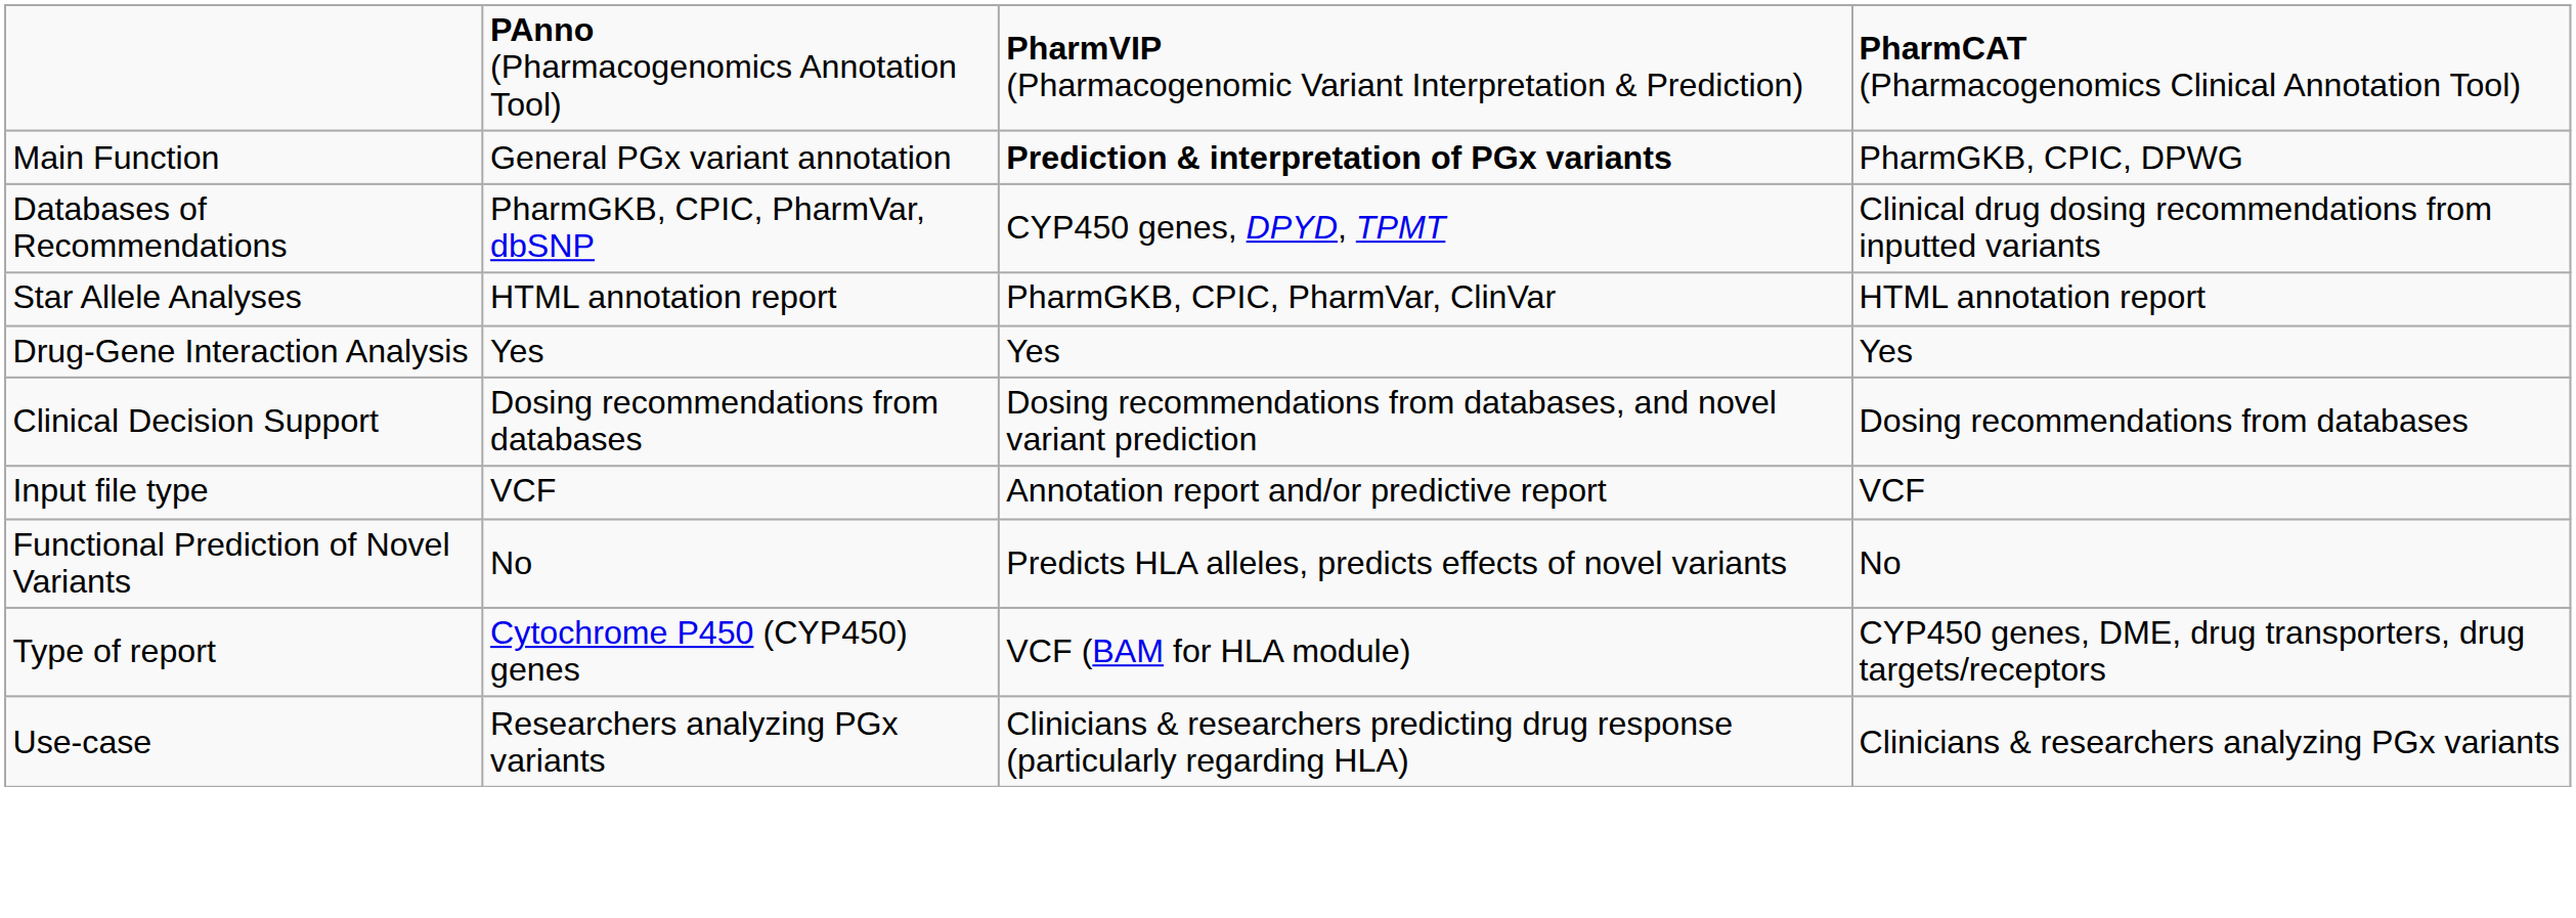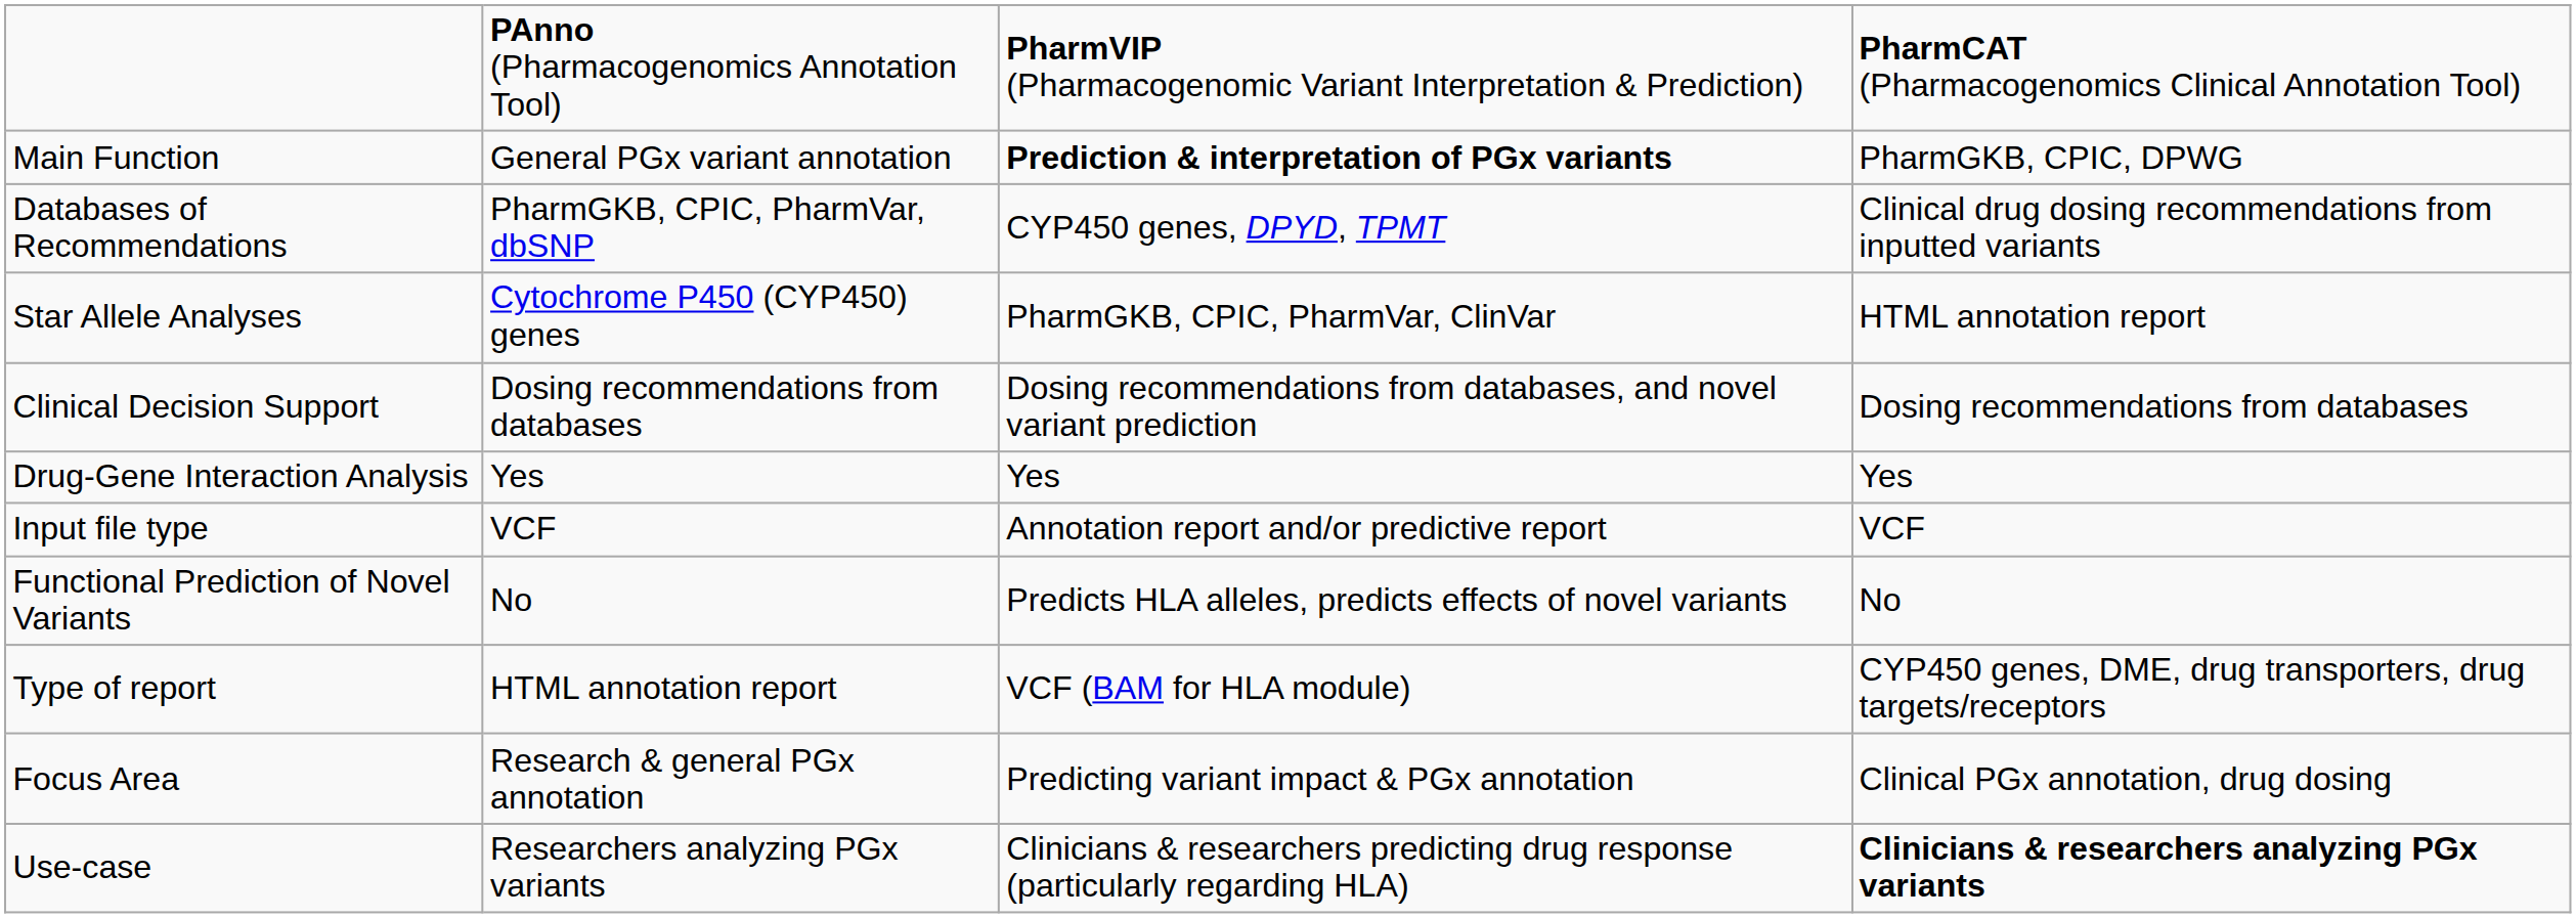Star Allele Analyses | column 2: HTML annotation report -> Cytochrome P450 (CYP450) genes
rows swapped: Drug-Gene Interaction Analysis <-> Clinical Decision Support
Type of report | column 2: Cytochrome P450 (CYP450) genes -> HTML annotation report
+ row: Focus Area | Research & general PGx annotation | Predicting variant impact & PGx annotation | Clinical PGx annotation, drug dosing
Use-case | column 4: normal -> bold
